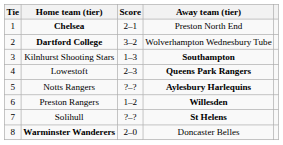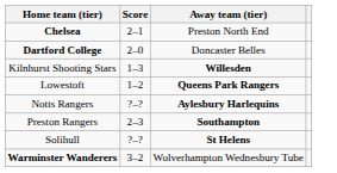- column: Tie | 1 | 2 | 3 | 4 | 5 | 6 | 7 | 8
Dartford College | Score: 3–2 -> 2–0
Dartford College | Away team (tier): Wolverhampton Wednesbury Tube -> Doncaster Belles
Kilnhurst Shooting Stars | Away team (tier): Southampton -> Willesden
Lowestoft | Score: 2–3 -> 1–2
Preston Rangers | Score: 1–2 -> 2–3
Preston Rangers | Away team (tier): Willesden -> Southampton
Warminster Wanderers | Score: 2–0 -> 3–2
Warminster Wanderers | Away team (tier): Doncaster Belles -> Wolverhampton Wednesbury Tube
